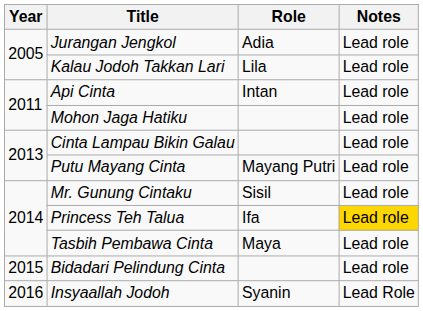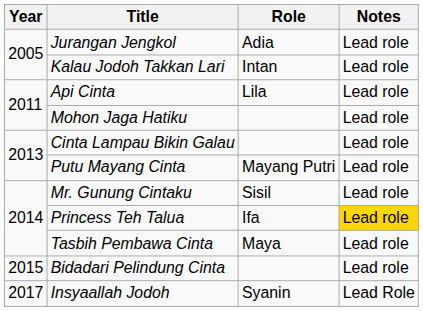Kalau Jodoh Takkan Lari | Role: Lila -> Intan
Api Cinta | Role: Intan -> Lila
Insyaallah Jodoh | Year: 2016 -> 2017
